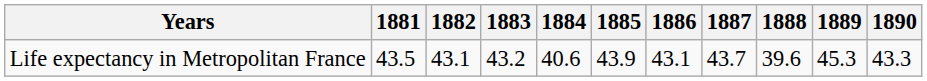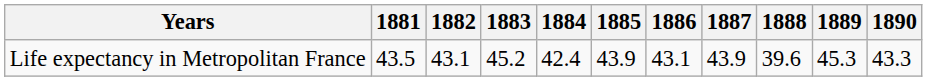Life expectancy in Metropolitan France | 1883: 43.2 -> 45.2
Life expectancy in Metropolitan France | 1884: 40.6 -> 42.4
Life expectancy in Metropolitan France | 1887: 43.7 -> 43.9
